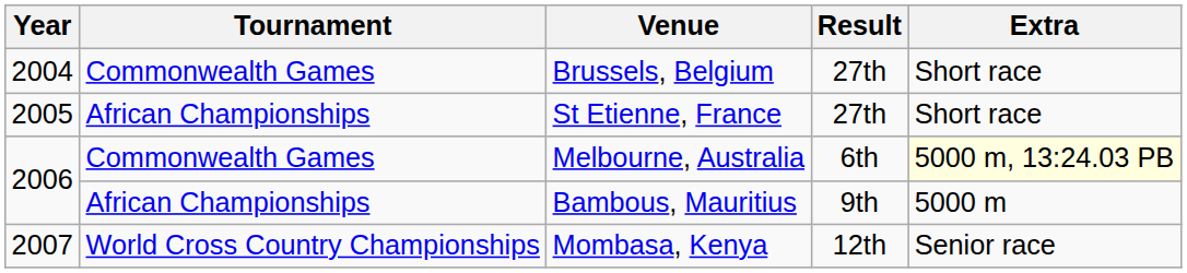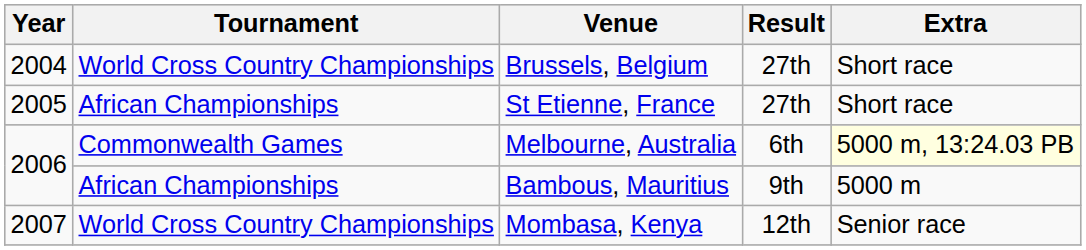Brussels, Belgium | Tournament: Commonwealth Games -> World Cross Country Championships
